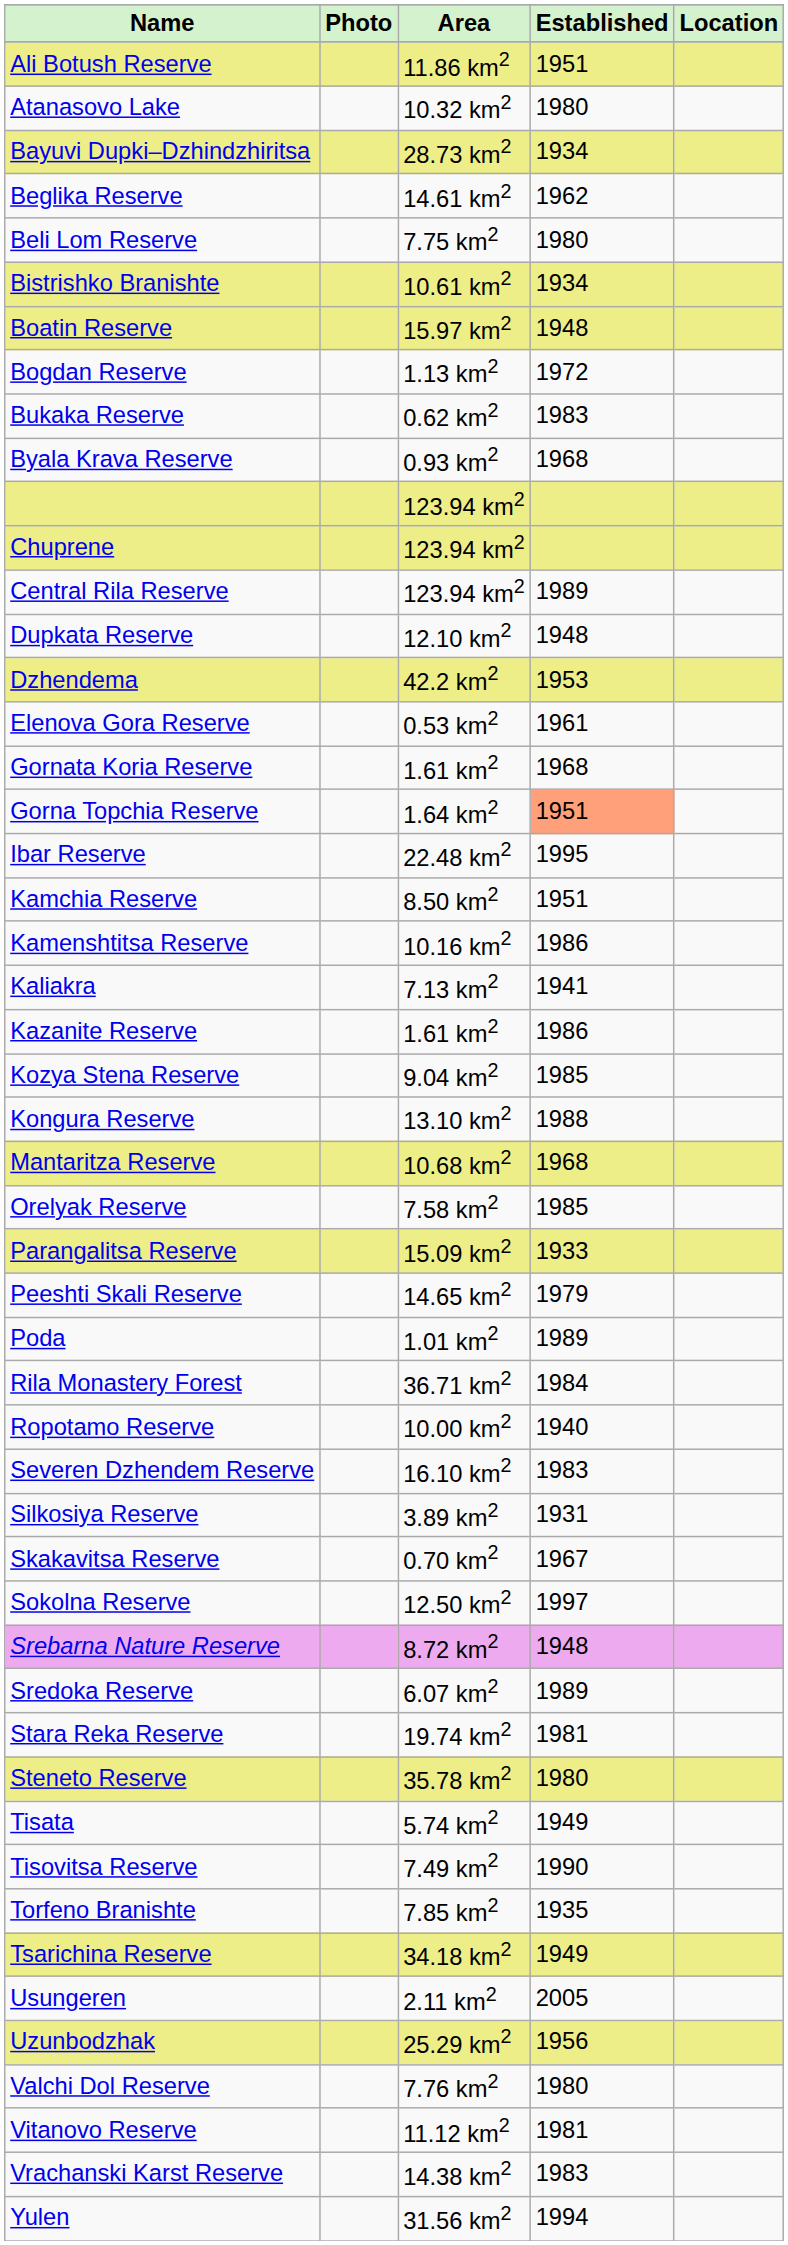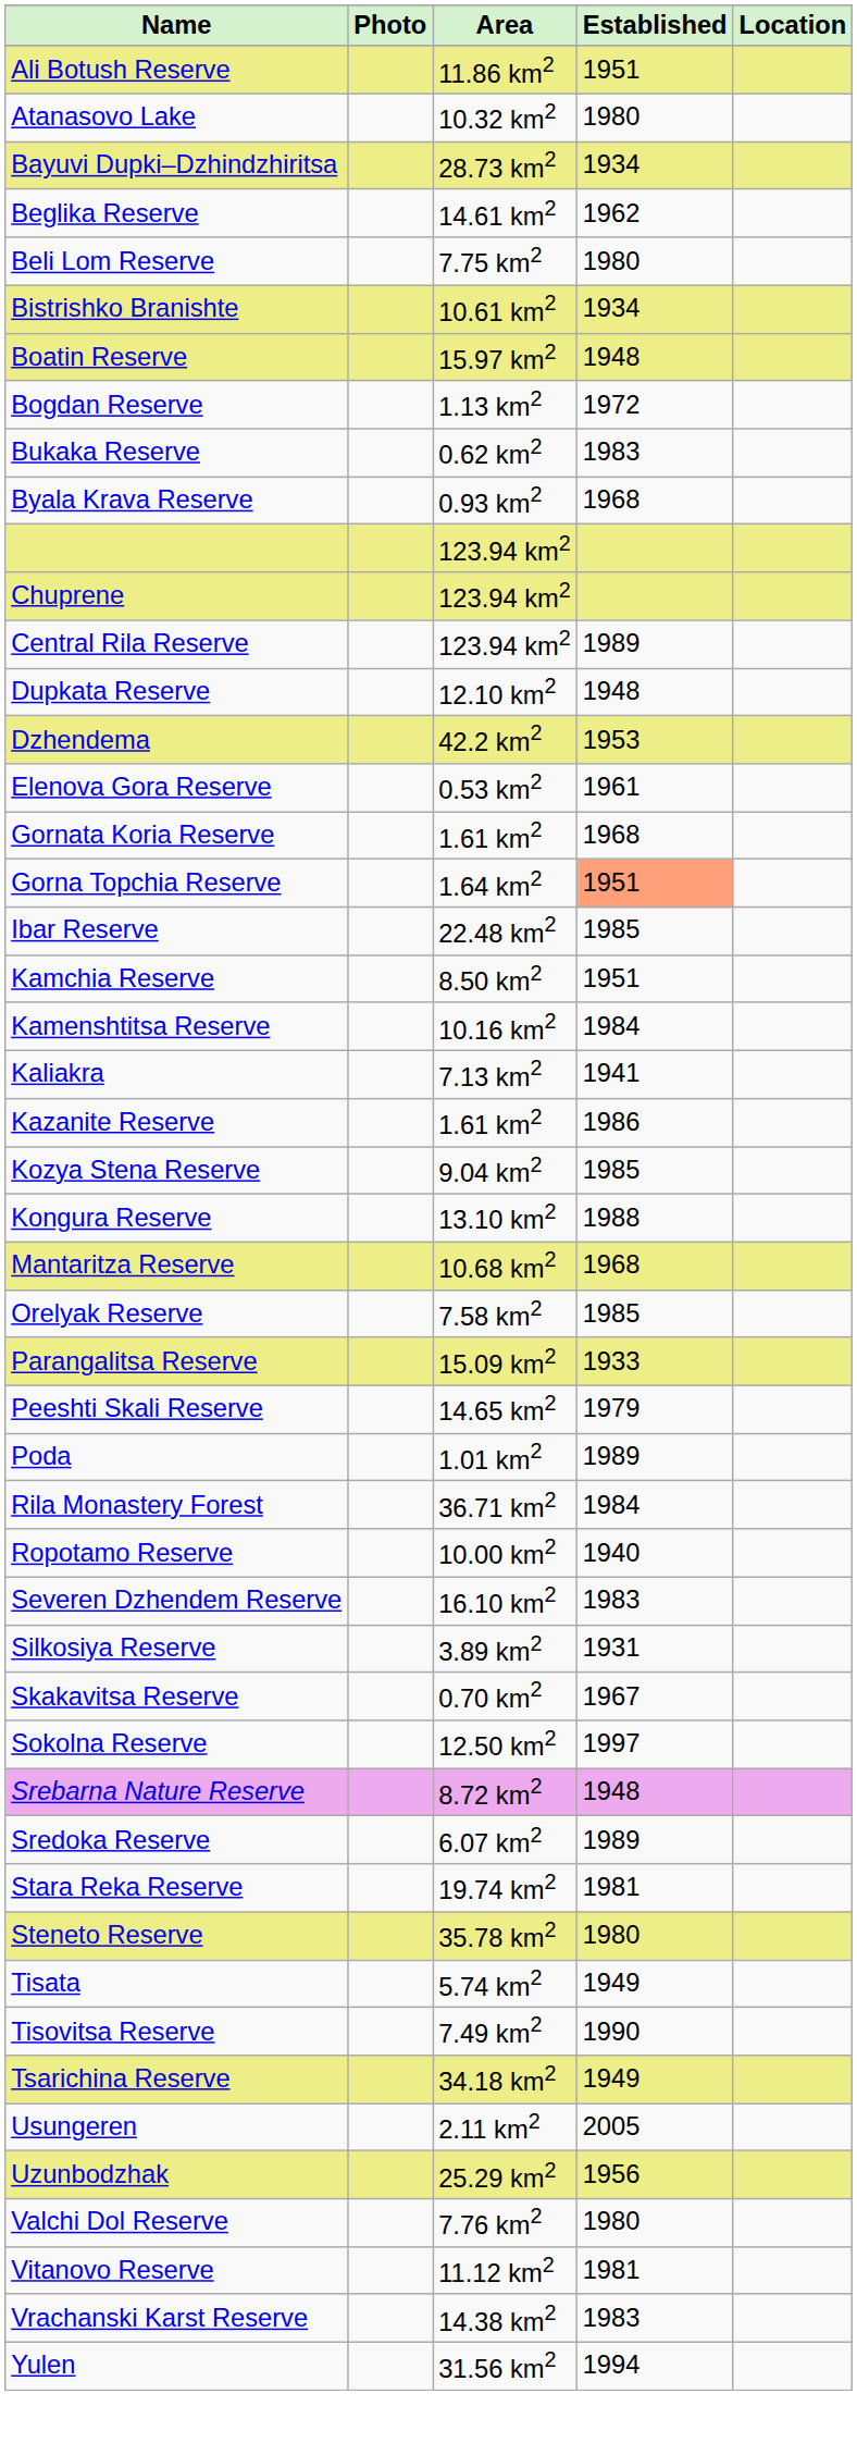Ibar Reserve | Established: 1995 -> 1985
Kamenshtitsa Reserve | Established: 1986 -> 1984
- row: Torfeno Branishte | 7.85 km2 | 1935
